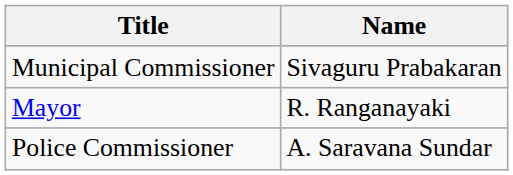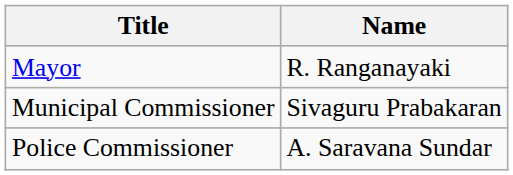rows swapped: Mayor <-> Municipal Commissioner
